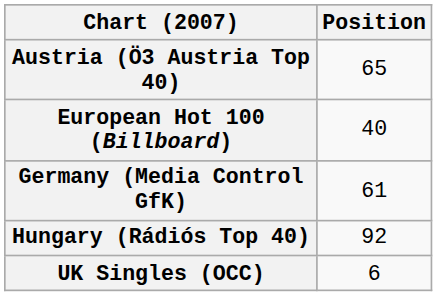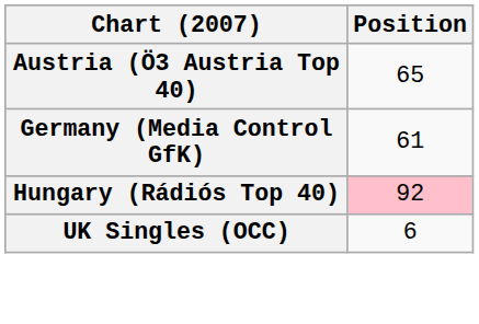- row: European Hot 100 (Billboard) | 40
Hungary (Rádiós Top 40) | Position: no background -> pink background
